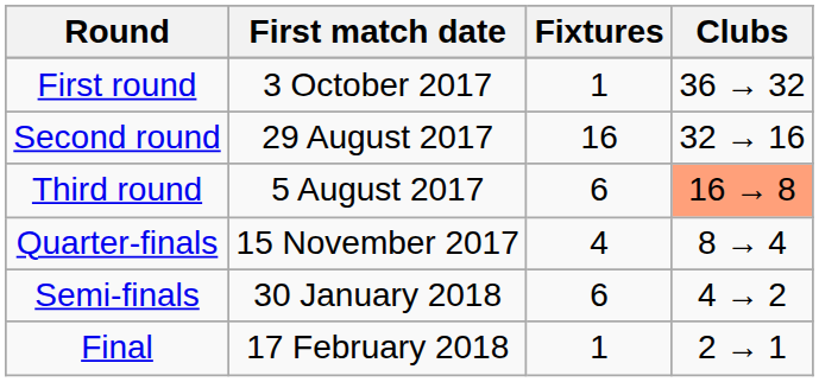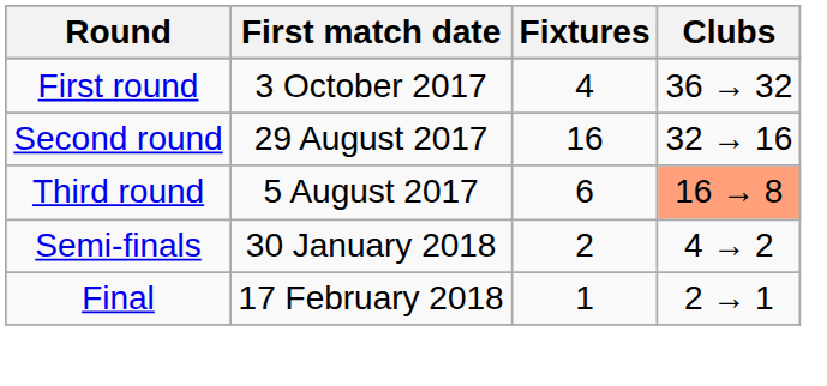First round | Fixtures: 1 -> 4
- row: Quarter-finals | 15 November 2017 | 4 | 8 → 4
Semi-finals | Fixtures: 6 -> 2
